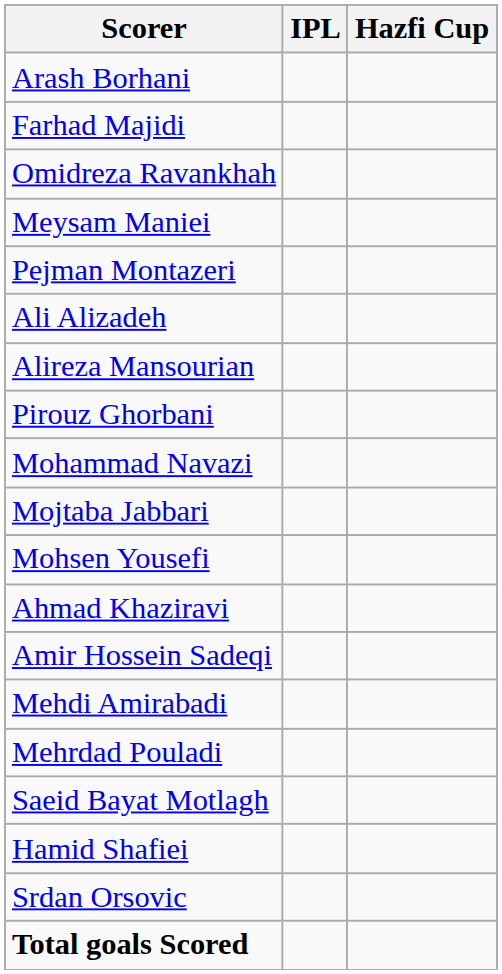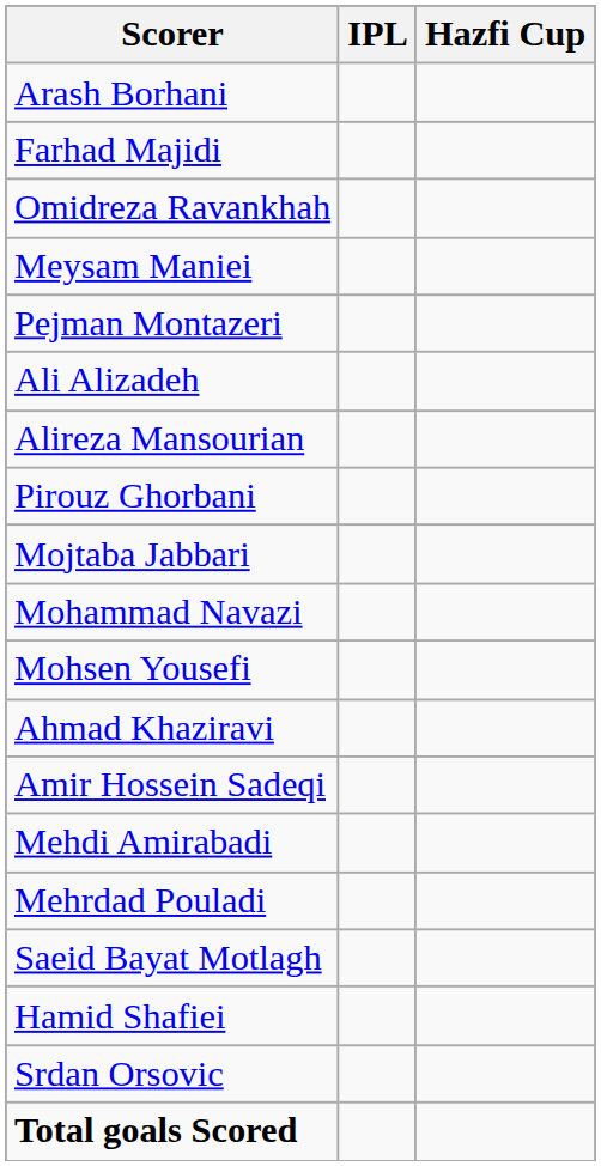rows swapped: Mohammad Navazi <-> Mojtaba Jabbari
